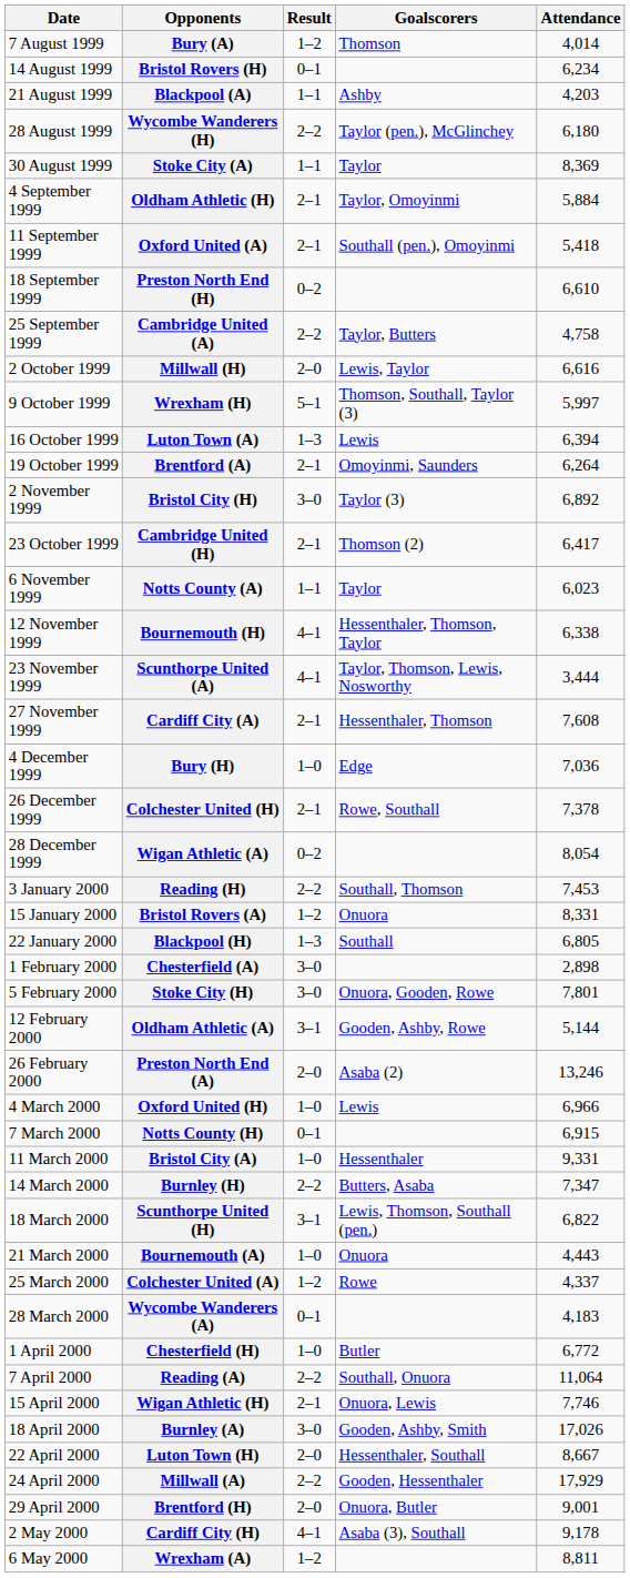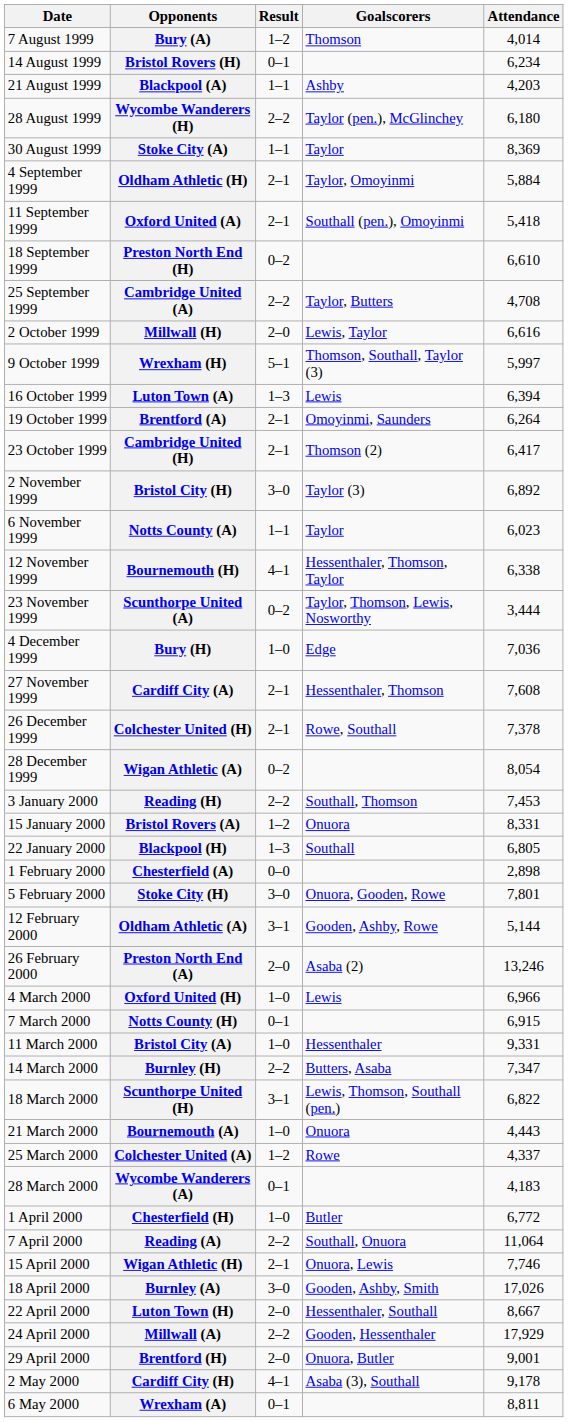Cambridge United (A) | Attendance: 4,758 -> 4,708
rows swapped: Cambridge United (H) <-> Bristol City (H)
Scunthorpe United (A) | Result: 4–1 -> 0–2
rows swapped: Cardiff City (A) <-> Bury (H)
Chesterfield (A) | Result: 3–0 -> 0–0
Wrexham (A) | Result: 1–2 -> 0–1
